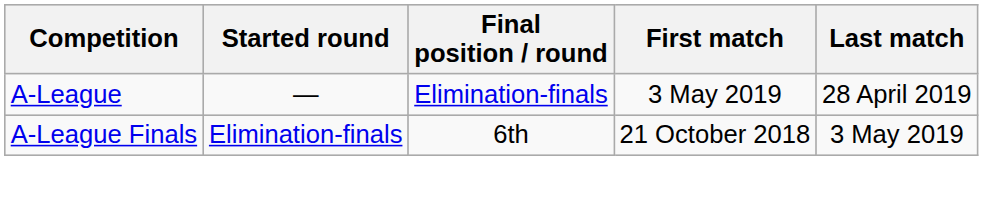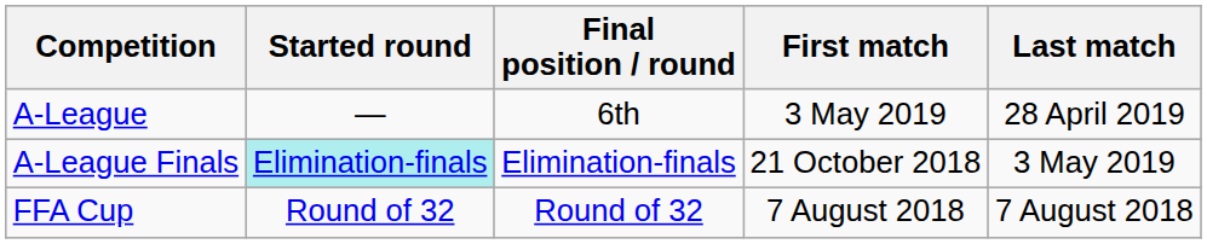A-League | Final position / round: Elimination-finals -> 6th
A-League Finals | Started round: no background -> paleturquoise background
A-League Finals | Final position / round: 6th -> Elimination-finals
+ row: FFA Cup | Round of 32 | Round of 32 | 7 August 2018 | 7 August 2018
